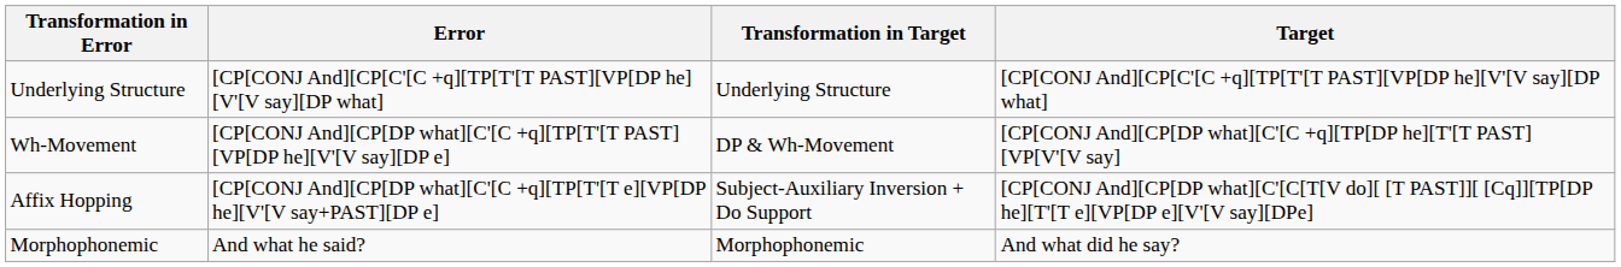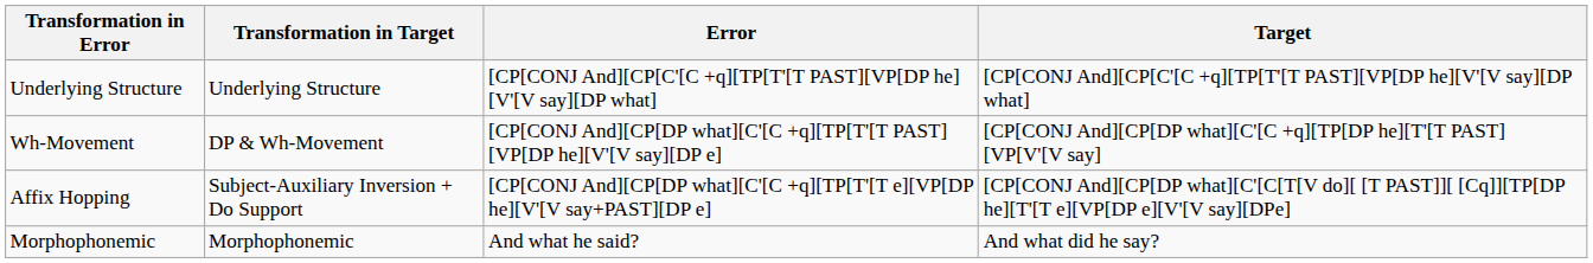columns swapped: Error <-> Transformation in Target
